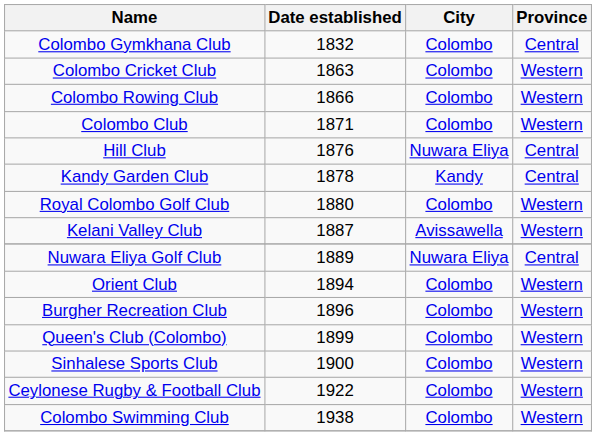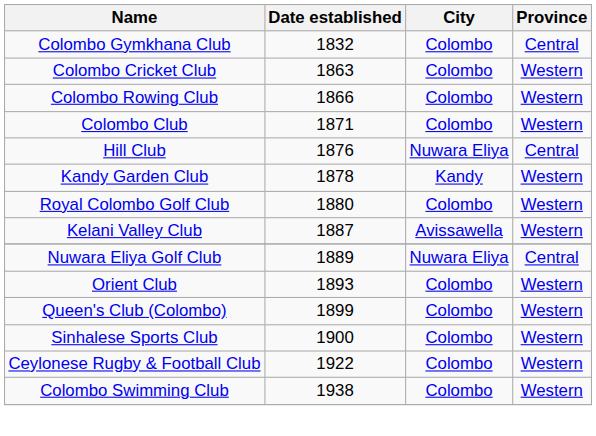Kandy Garden Club | Province: Central -> Western
Orient Club | Date established: 1894 -> 1893
- row: Burgher Recreation Club | 1896 | Colombo | Western
